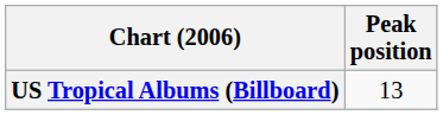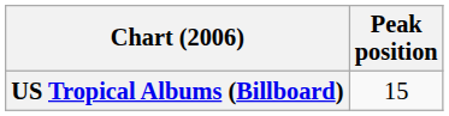US Tropical Albums (Billboard) | Peak position: 13 -> 15
